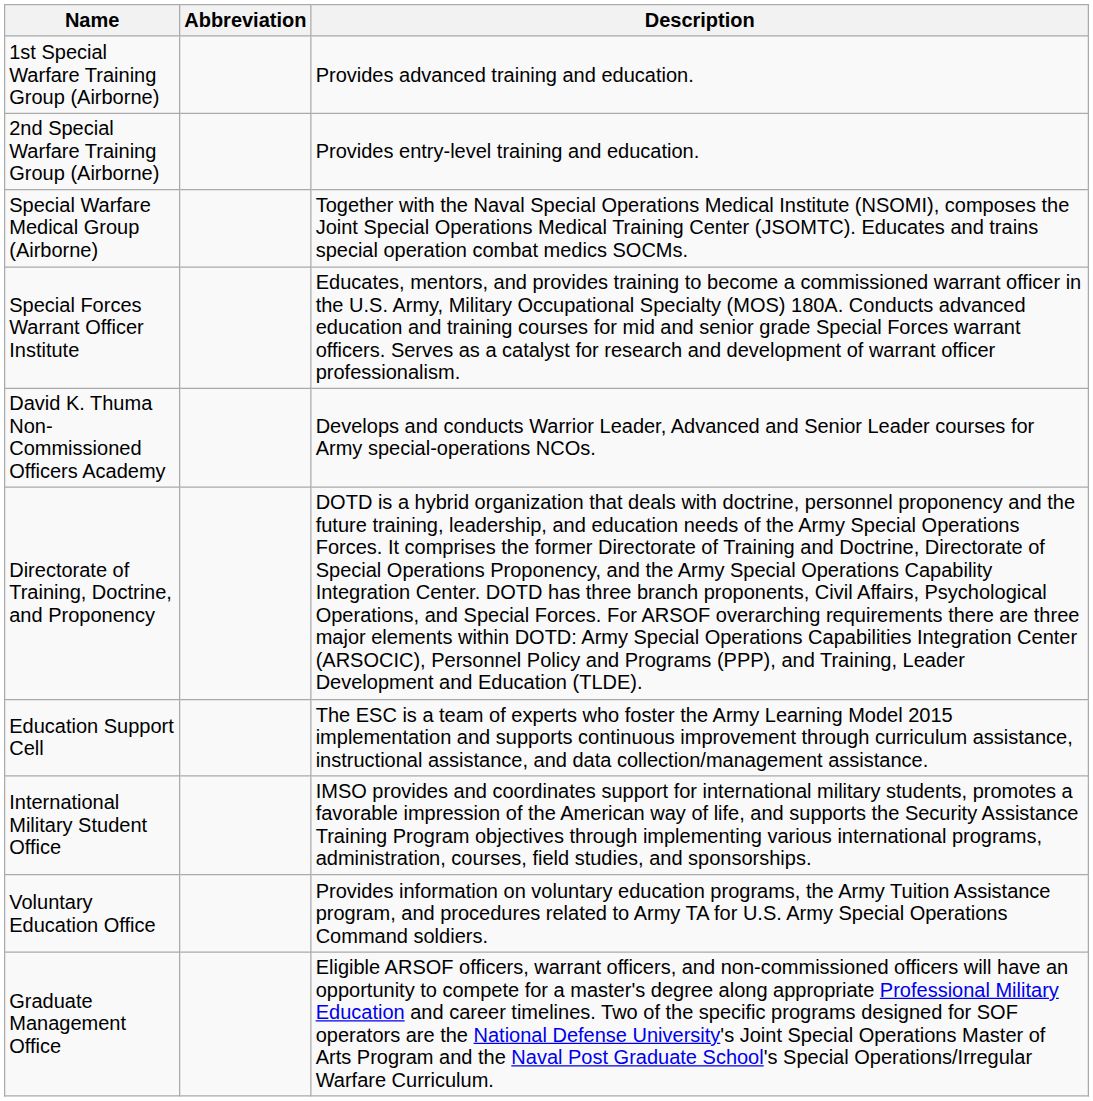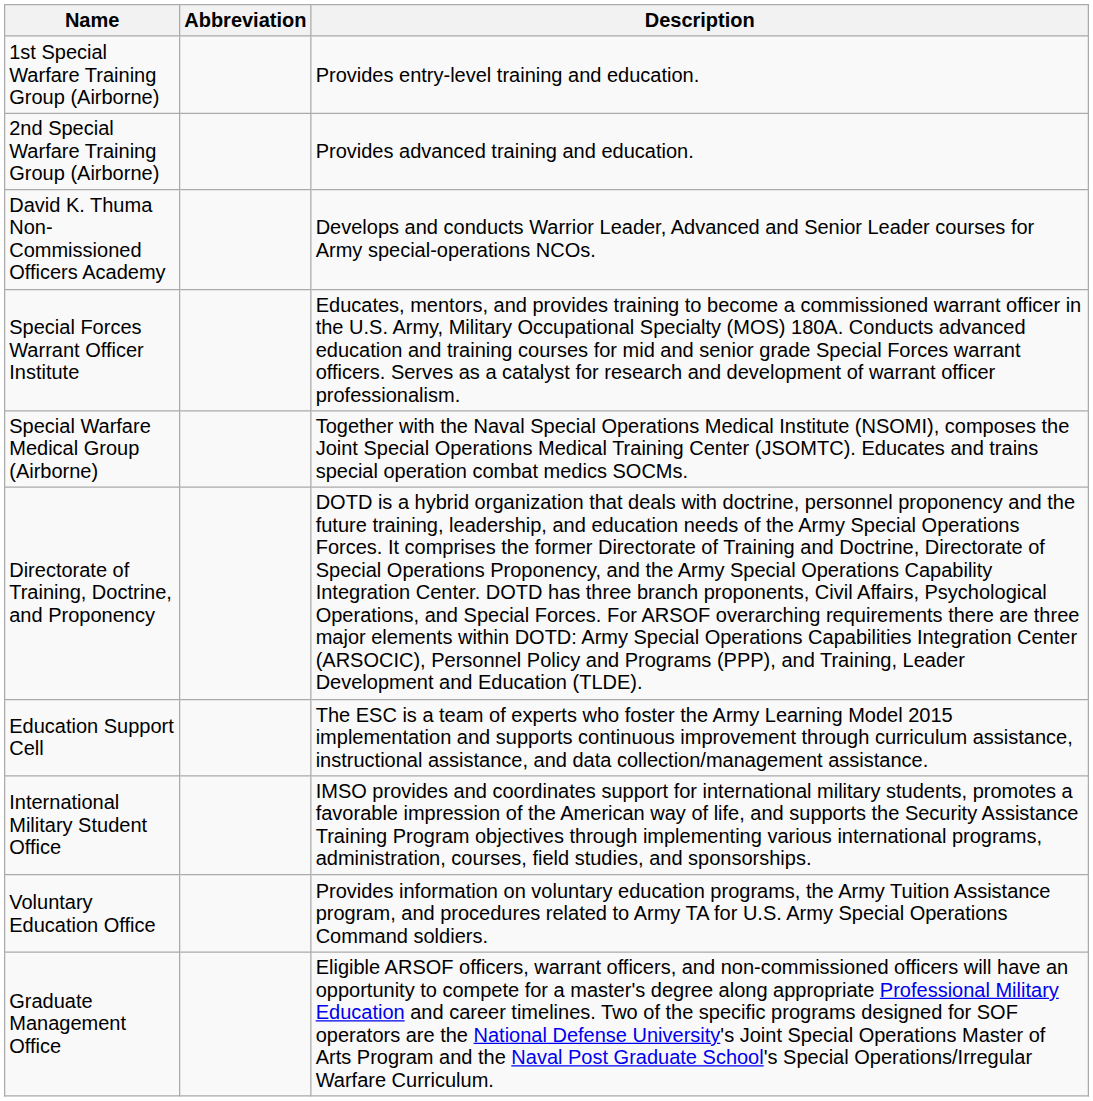1st Special Warfare Training Group (Airborne) | Description: Provides advanced training and education. -> Provides entry-level training and education.
2nd Special Warfare Training Group (Airborne) | Description: Provides entry-level training and education. -> Provides advanced training and education.
rows swapped: Special Warfare Medical Group (Airborne) <-> David K. Thuma Non-Commissioned Officers Academy
